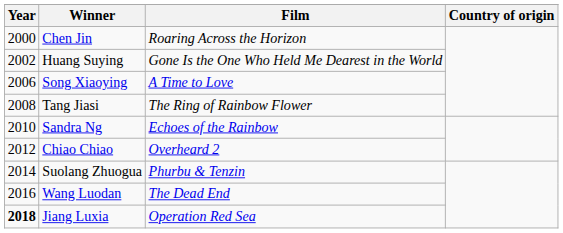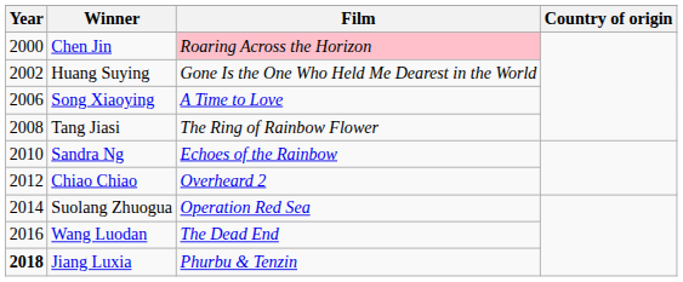Chen Jin | Film: no background -> pink background
Suolang Zhuogua | Film: Phurbu & Tenzin -> Operation Red Sea
Jiang Luxia | Film: Operation Red Sea -> Phurbu & Tenzin
